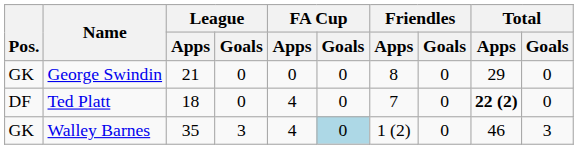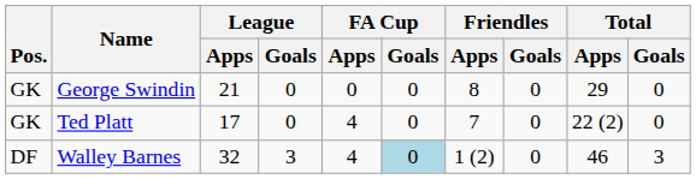Ted Platt | Pos.: DF -> GK
Ted Platt | League / Apps: 18 -> 17
Ted Platt | Total / Apps: bold -> normal
Walley Barnes | Pos.: GK -> DF
Walley Barnes | League / Apps: 35 -> 32
